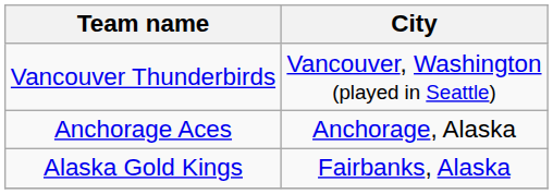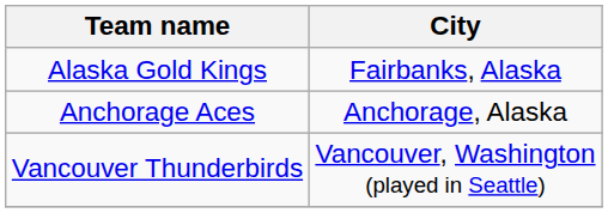rows swapped: Alaska Gold Kings <-> Vancouver Thunderbirds
